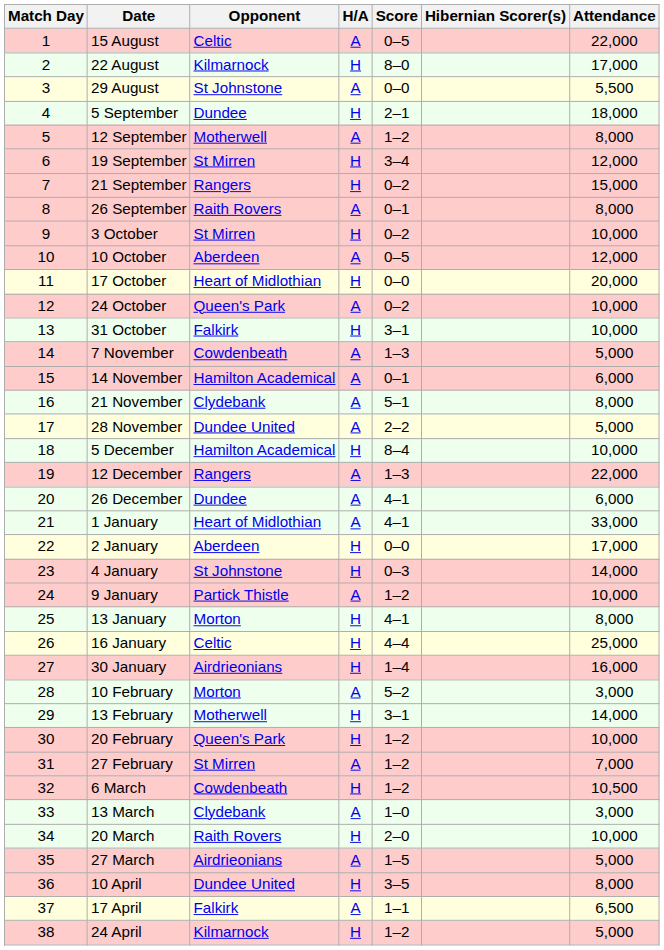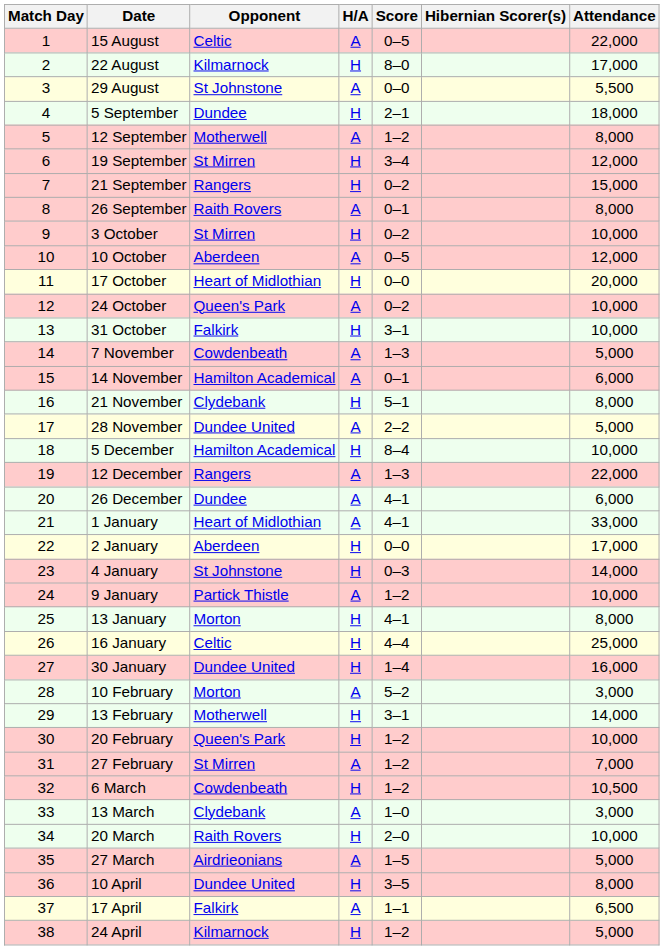21 November | H/A: A -> H
30 January | Opponent: Airdrieonians -> Dundee United
